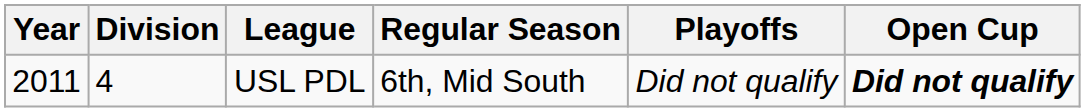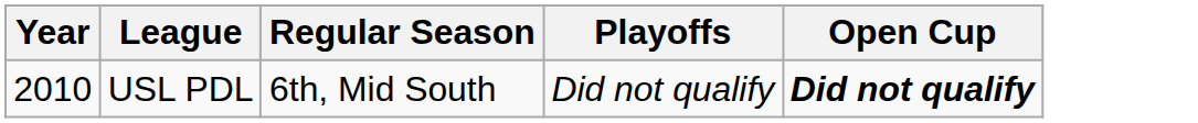- column: Division | 4
USL PDL | Year: 2011 -> 2010
